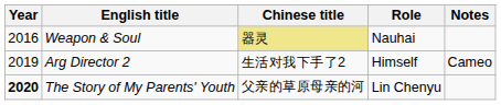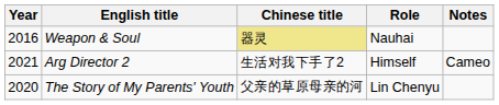Arg Director 2 | Year: 2019 -> 2021
The Story of My Parents' Youth | Year: bold -> normal
